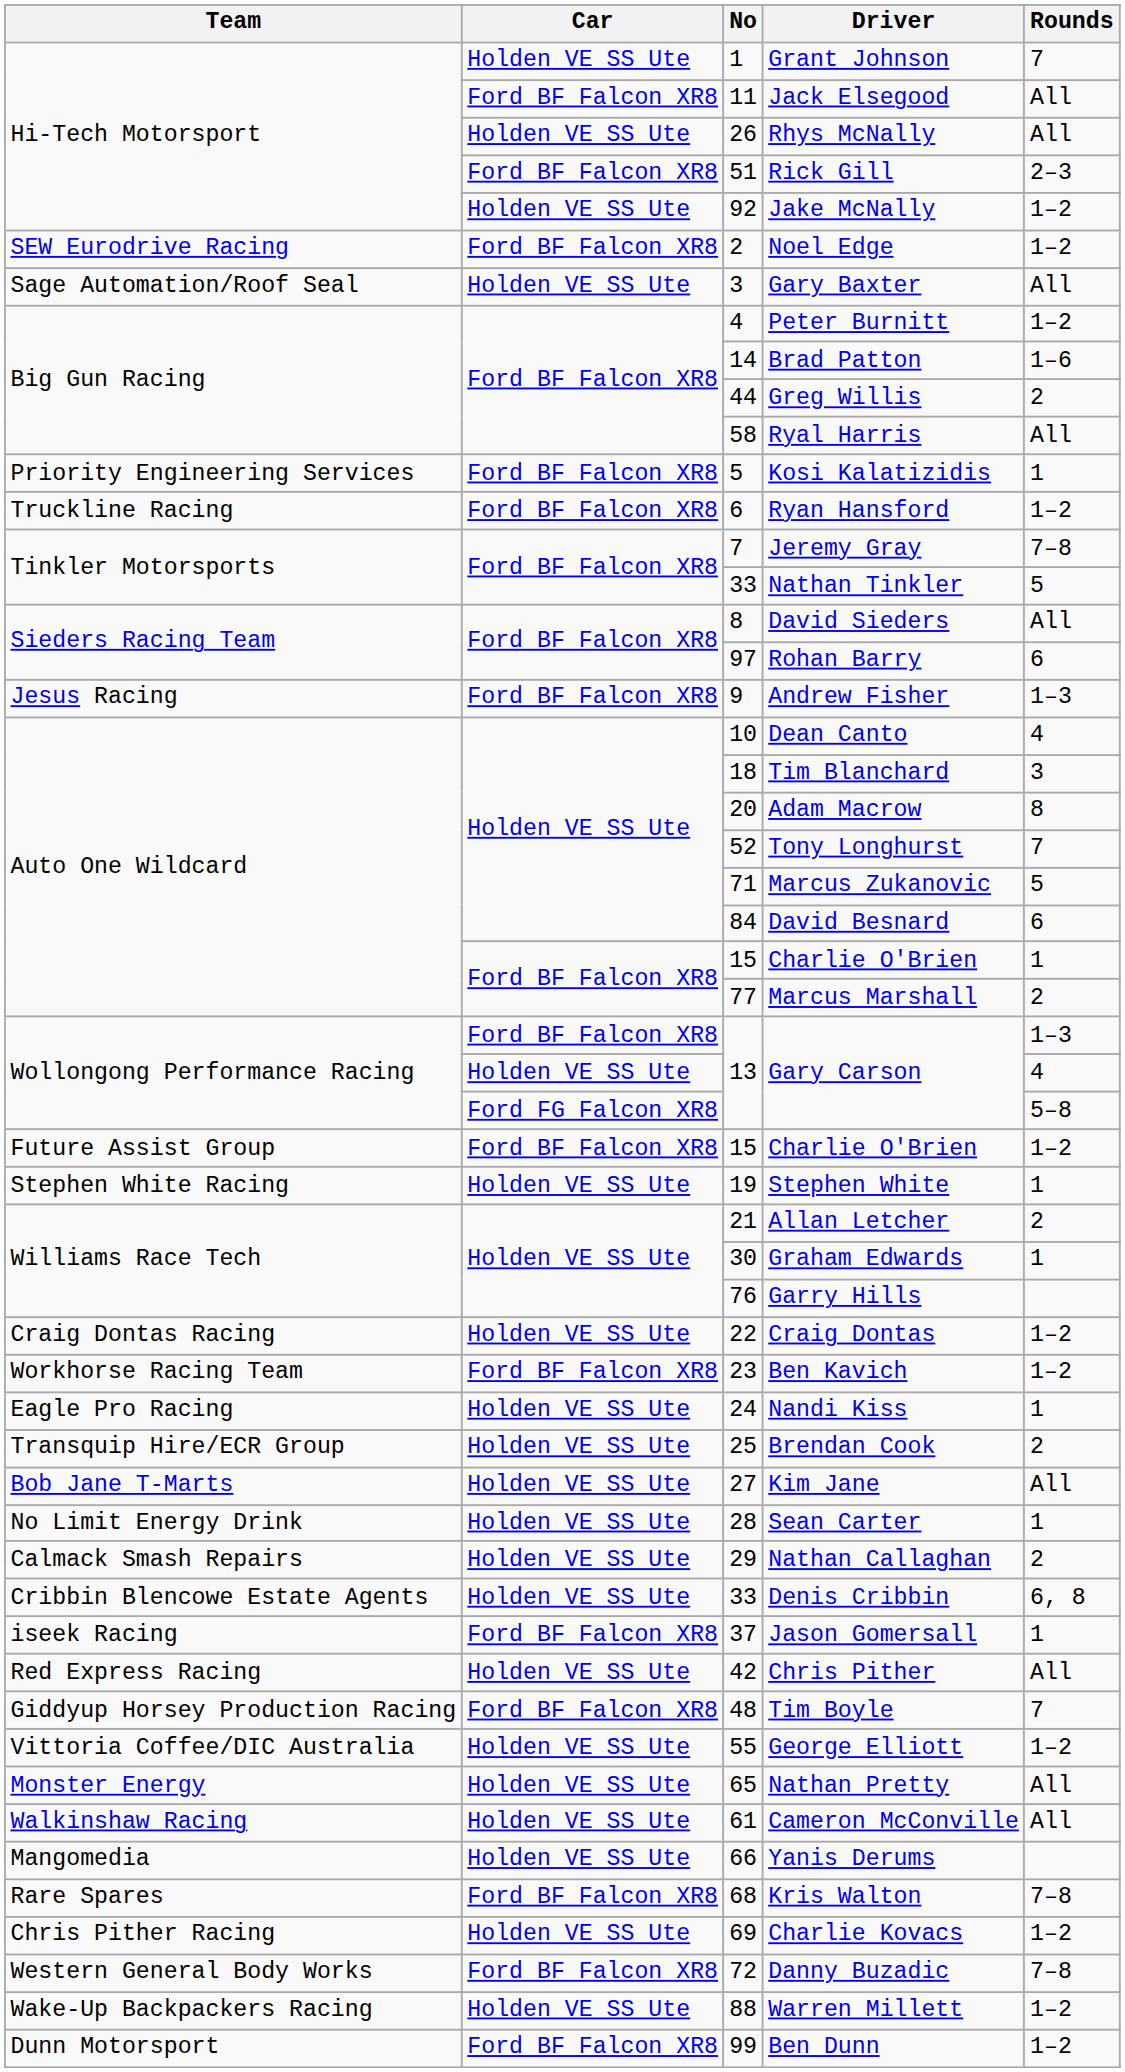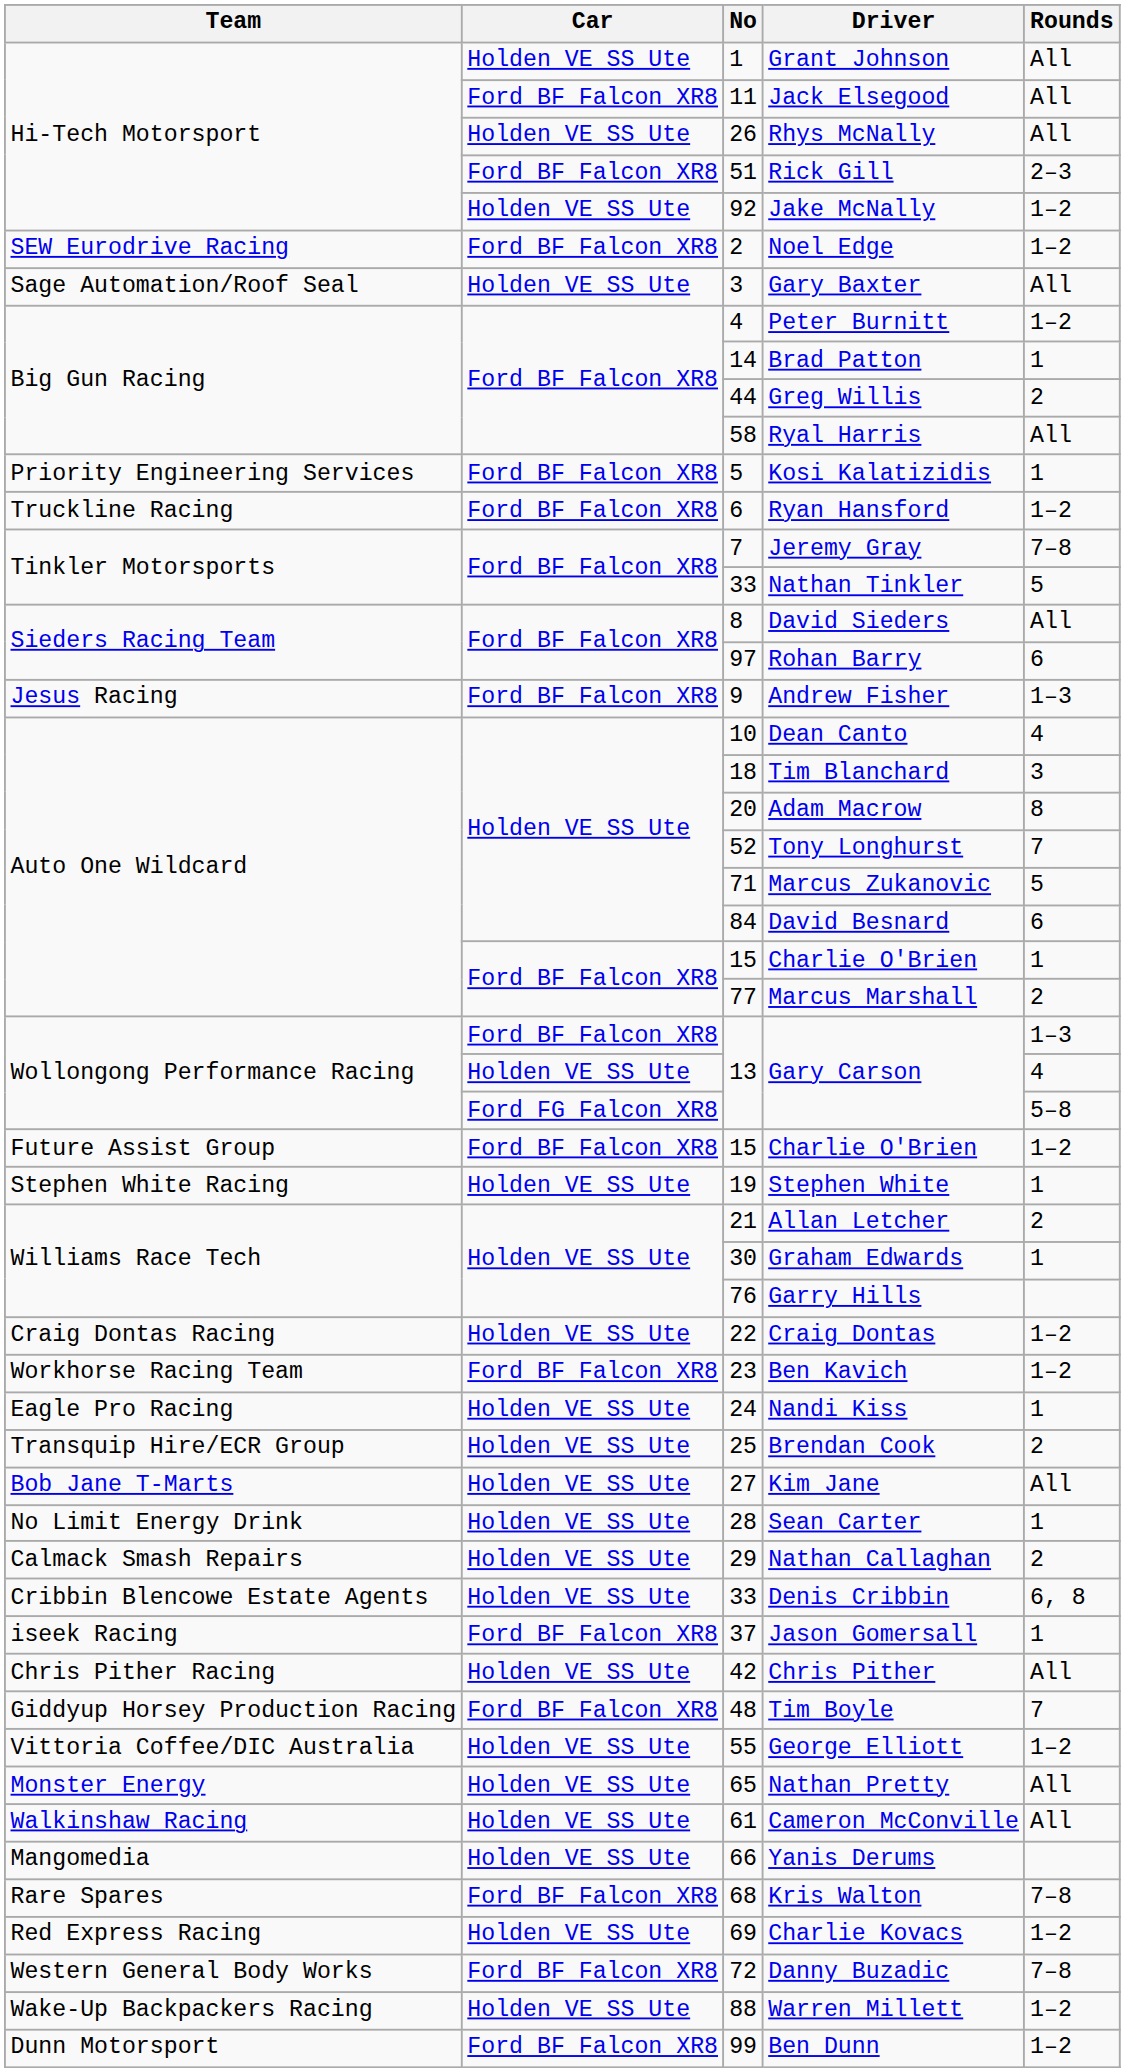Grant Johnson | Rounds: 7 -> All
Brad Patton | Rounds: 1–6 -> 1
Chris Pither | Team: Red Express Racing -> Chris Pither Racing
Charlie Kovacs | Team: Chris Pither Racing -> Red Express Racing
